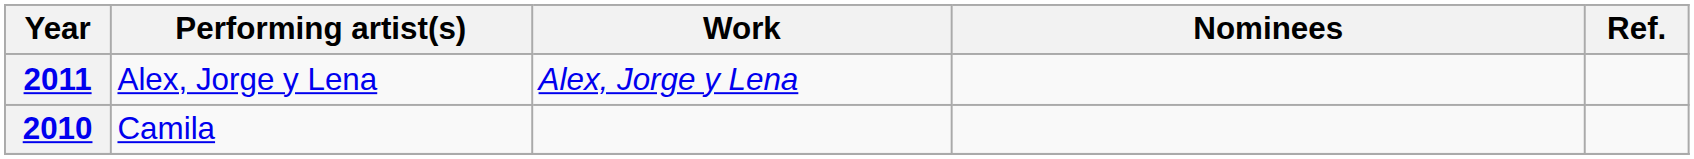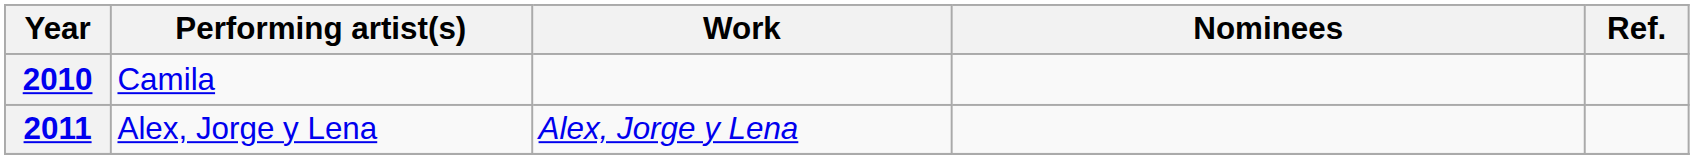rows swapped: 2010 <-> 2011
